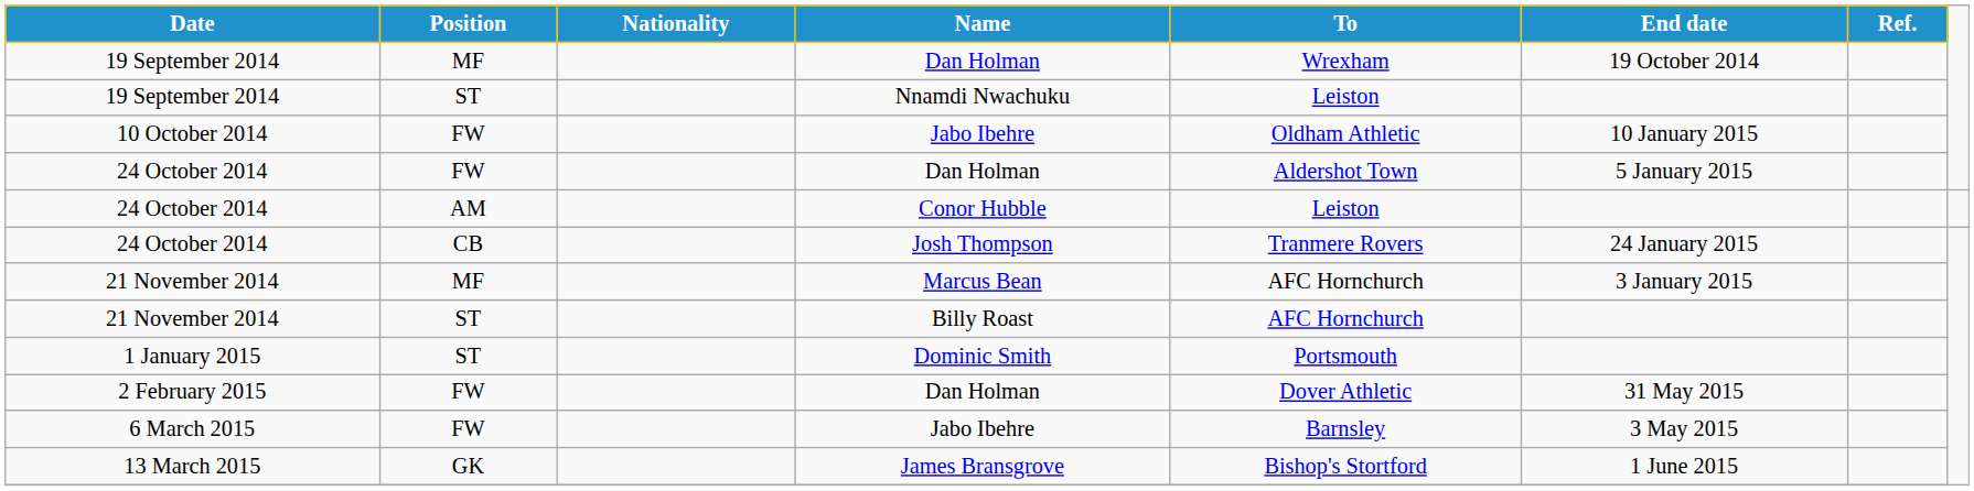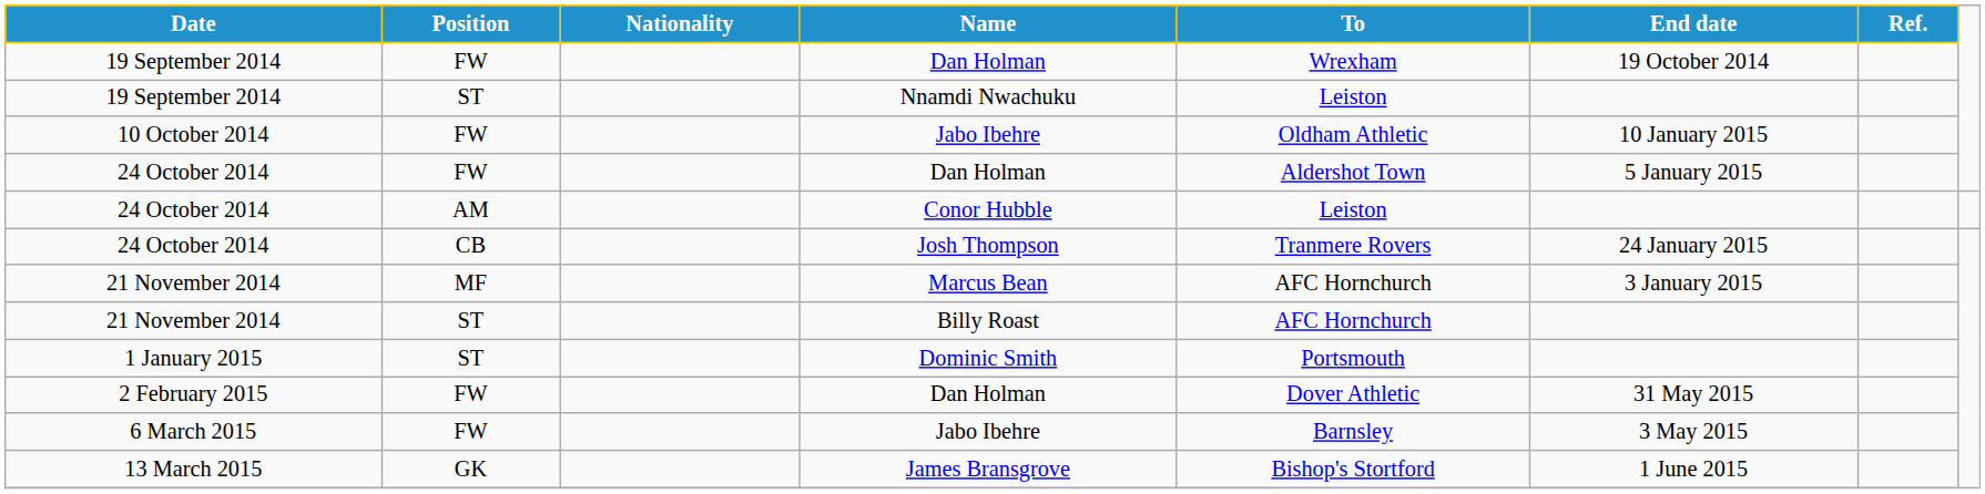19 September 2014 / Dan Holman | Position: MF -> FW
